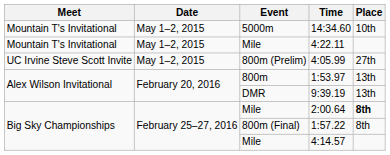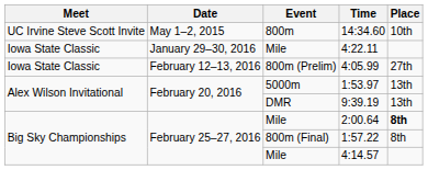14:34.60 | Meet: Mountain T's Invitational -> UC Irvine Steve Scott Invite
14:34.60 | Event: 5000m -> 800m
4:22.11 | Meet: Mountain T's Invitational -> Iowa State Classic
4:22.11 | Date: May 1–2, 2015 -> January 29–30, 2016
4:05.99 | Meet: UC Irvine Steve Scott Invite -> Iowa State Classic
4:05.99 | Date: May 1–2, 2015 -> February 12–13, 2016
1:53.97 | Event: 800m -> 5000m
